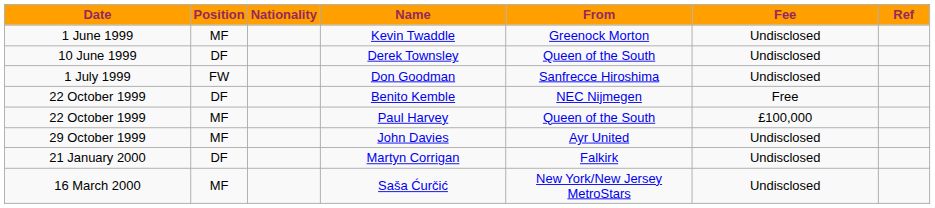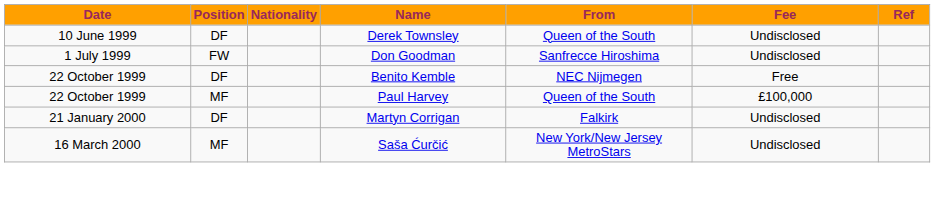- row: 1 June 1999 | MF | Kevin Twaddle | Greenock Morton | Undisclosed
- row: 29 October 1999 | MF | John Davies | Ayr United | Undisclosed
